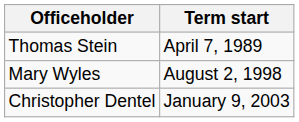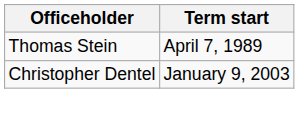- row: Mary Wyles | August 2, 1998
